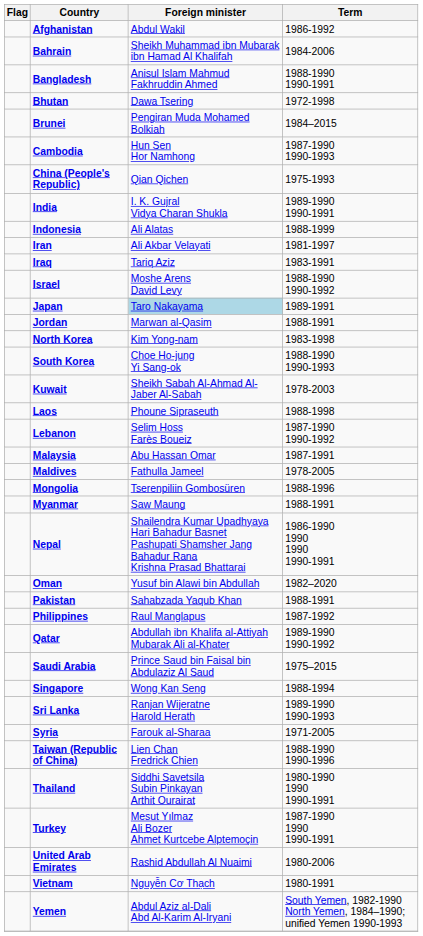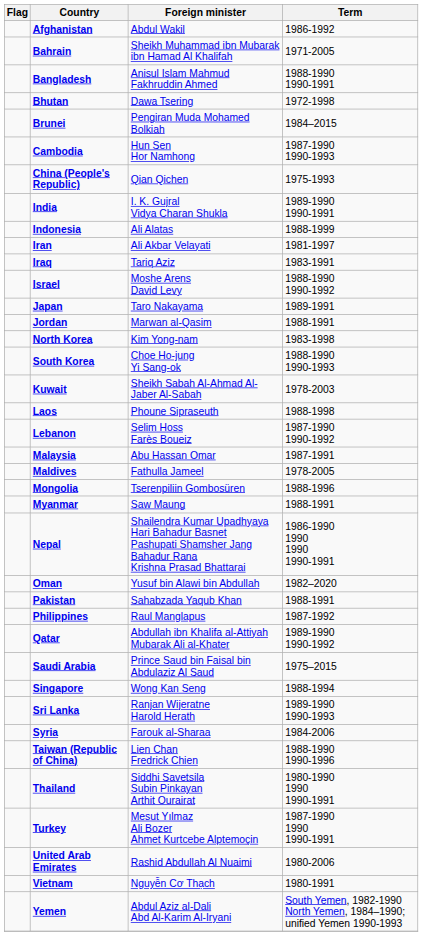Bahrain | Term: 1984-2006 -> 1971-2005
Japan | Foreign minister: lightblue background -> no background
Syria | Term: 1971-2005 -> 1984-2006
